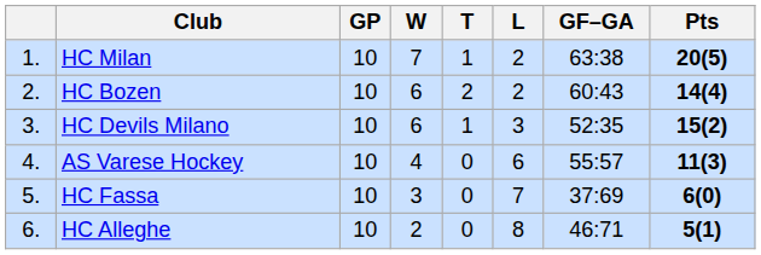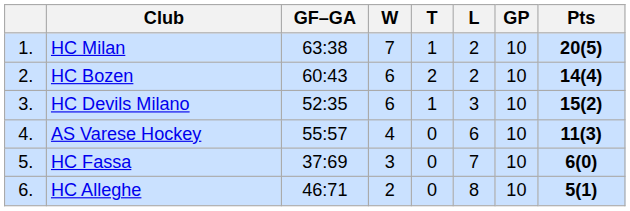columns swapped: GP <-> GF–GA
